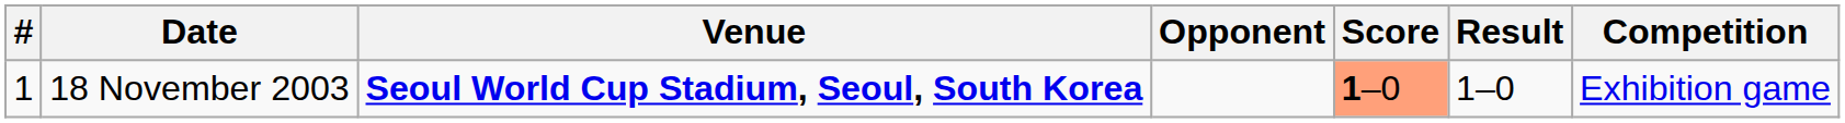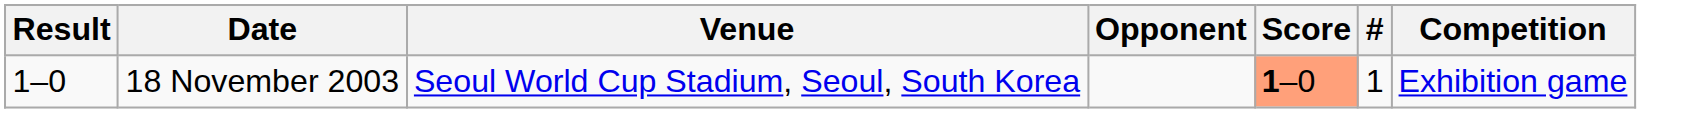columns swapped: # <-> Result
18 November 2003 | Venue: bold -> normal
